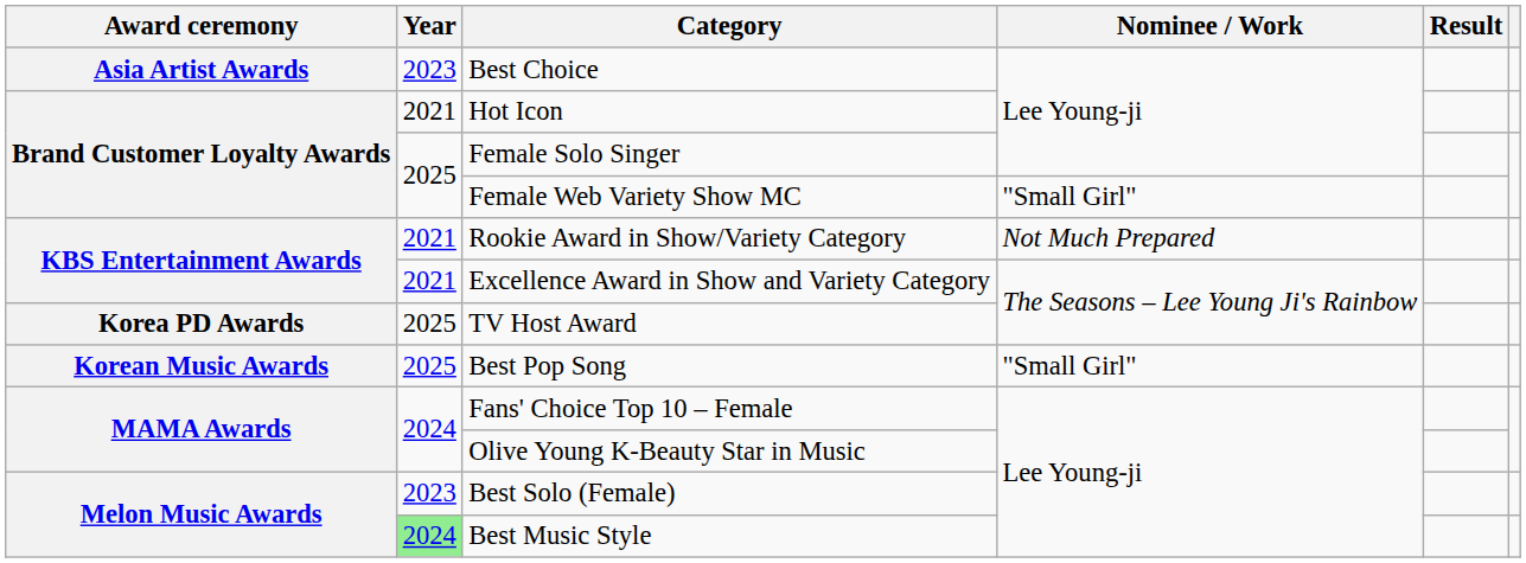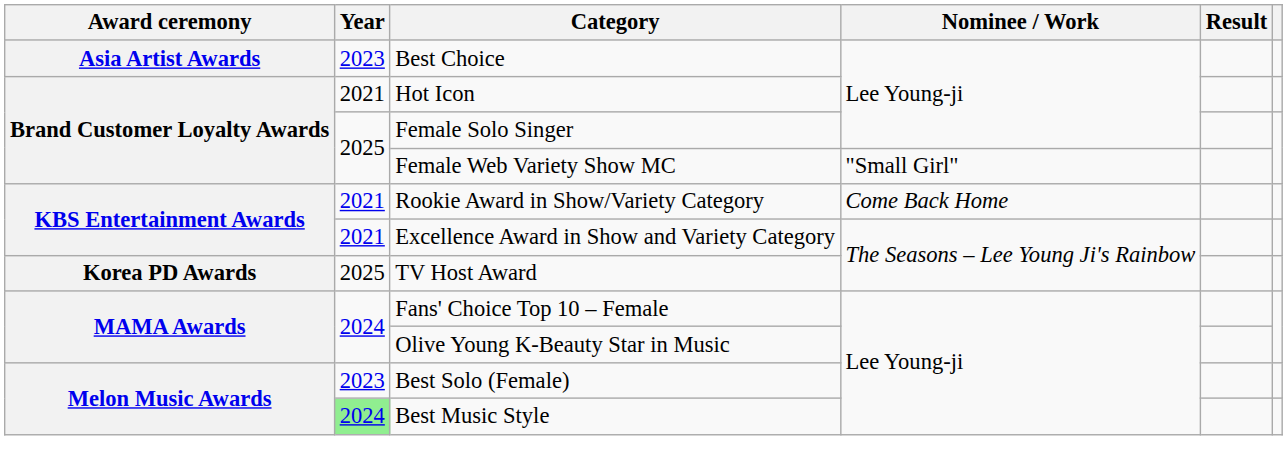Rookie Award in Show/Variety Category | Nominee / Work: Not Much Prepared -> Come Back Home
- row: Korean Music Awards | 2025 | Best Pop Song | "Small Girl"
